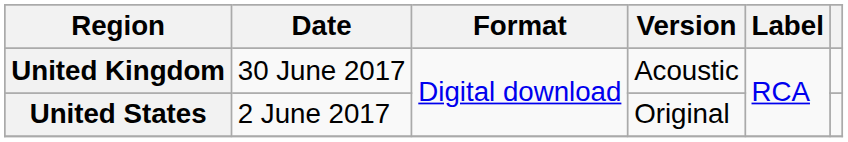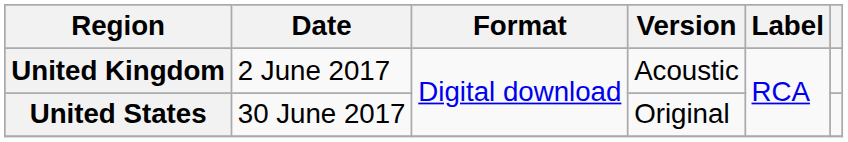United Kingdom | Date: 30 June 2017 -> 2 June 2017
United States | Date: 2 June 2017 -> 30 June 2017
